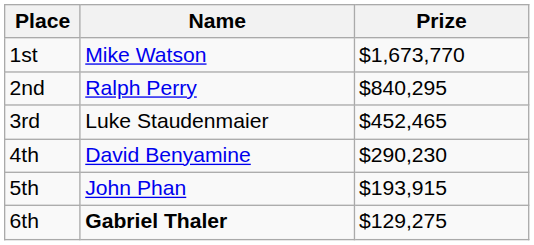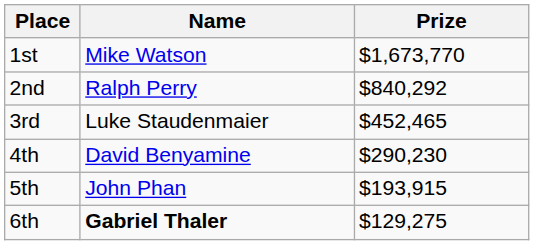2nd | Prize: $840,295 -> $840,292
